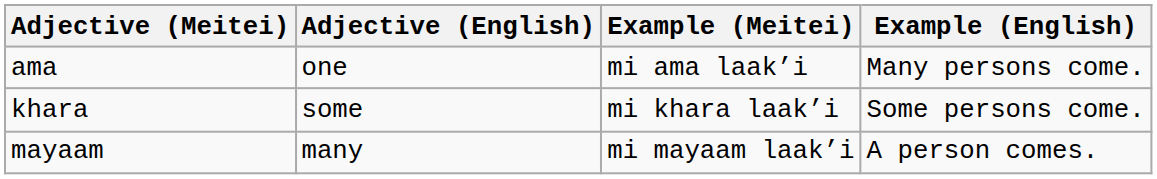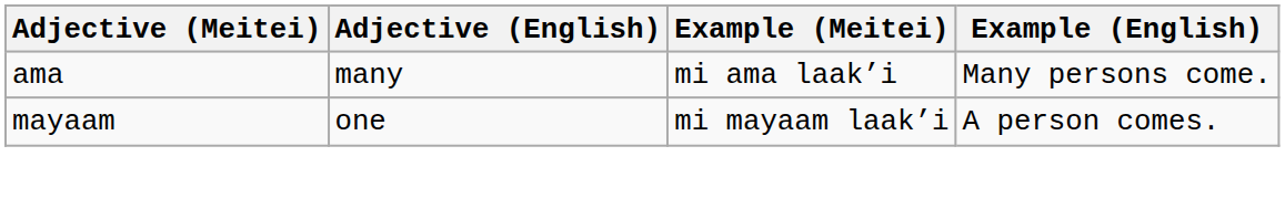ama | Adjective (English): one -> many
- row: khara | some | mi khara laak’i | Some persons come.
mayaam | Adjective (English): many -> one
